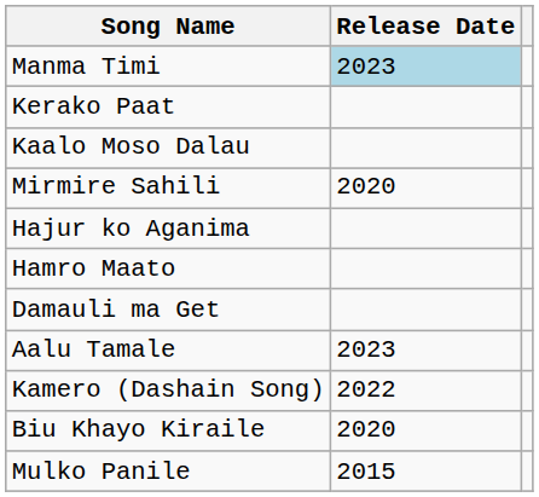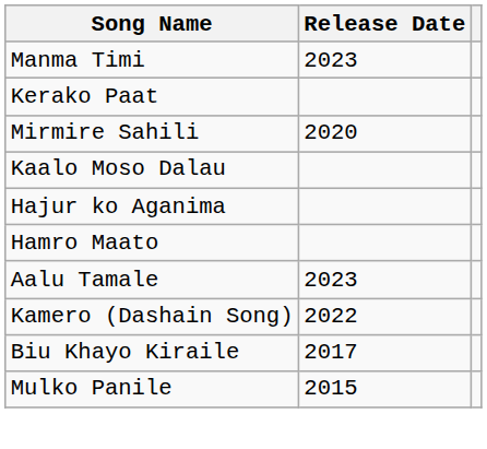Manma Timi | Release Date: lightblue background -> no background
rows swapped: Kaalo Moso Dalau <-> Mirmire Sahili
- row: Damauli ma Get
Biu Khayo Kiraile | Release Date: 2020 -> 2017
